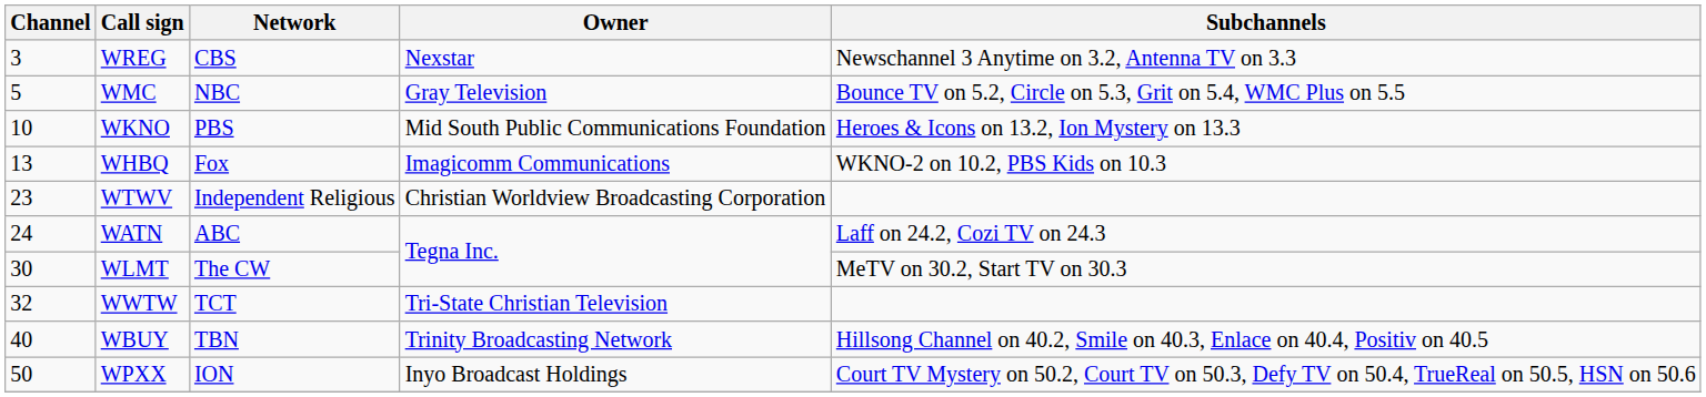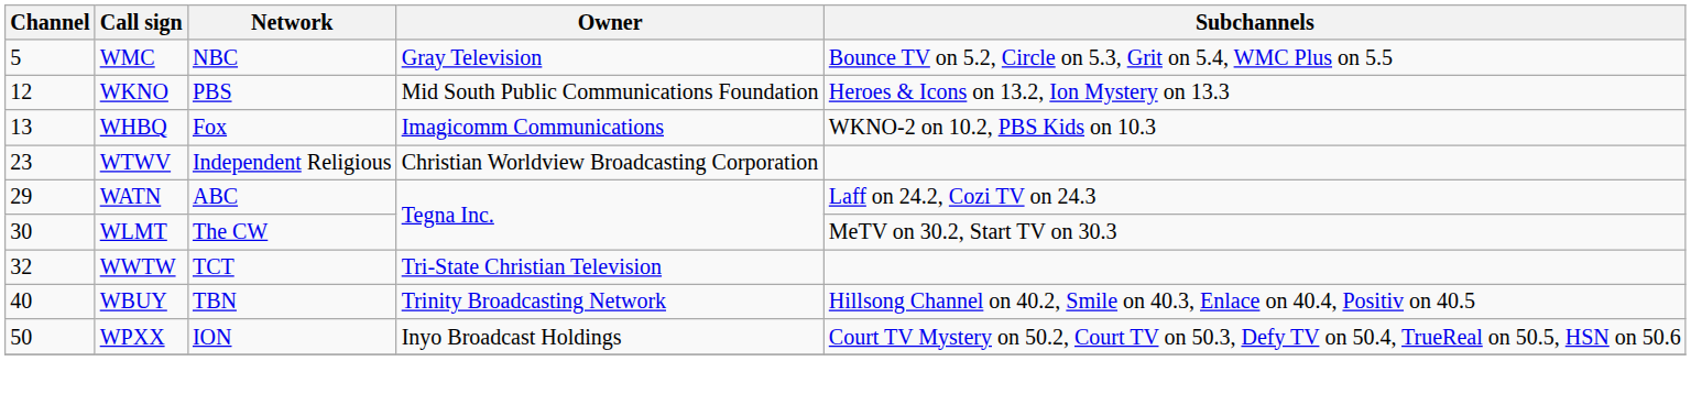- row: 3 | WREG | CBS | Nexstar | Newschannel 3 Anytime on 3.2, Antenna TV on 3.3
WKNO | Channel: 10 -> 12
WATN | Channel: 24 -> 29
